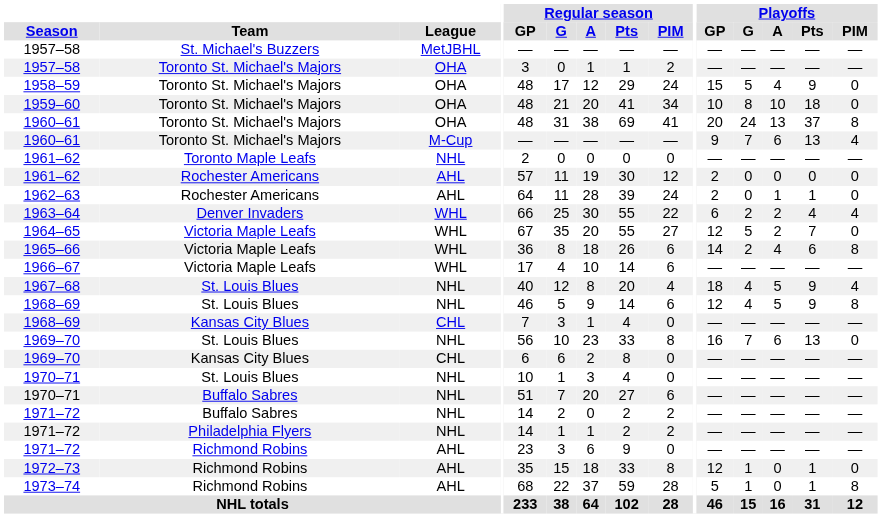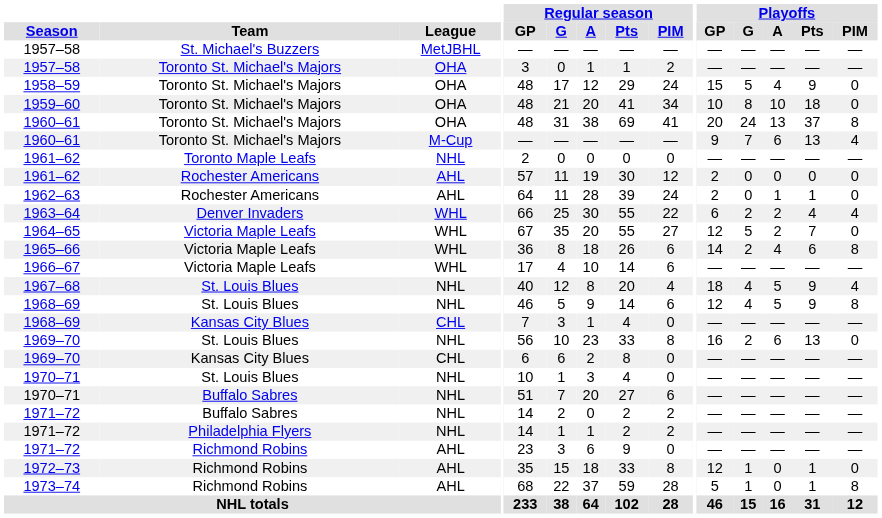1969–70 / St. Louis Blues | Playoffs / G: 7 -> 2
